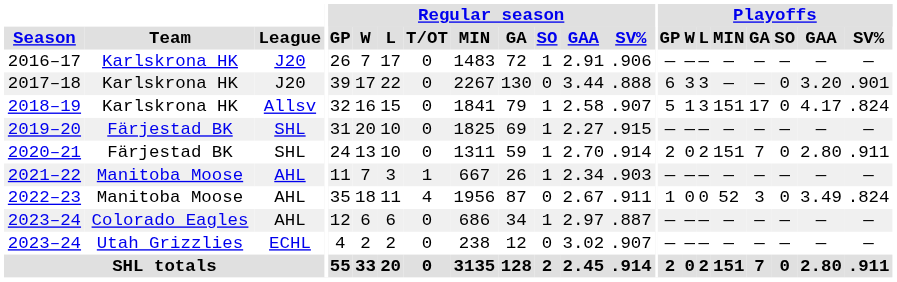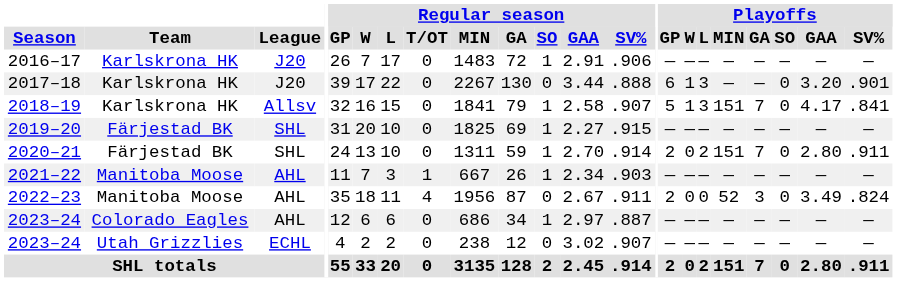2017–18 | Playoffs / W: 3 -> 1
2018–19 | Playoffs / GA: 17 -> 7
2018–19 | Playoffs / SV%: .824 -> .841
2022–23 | Playoffs / GP: 1 -> 2
